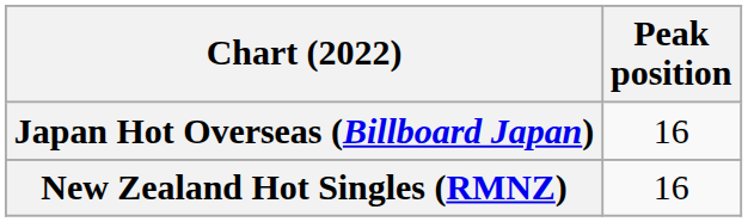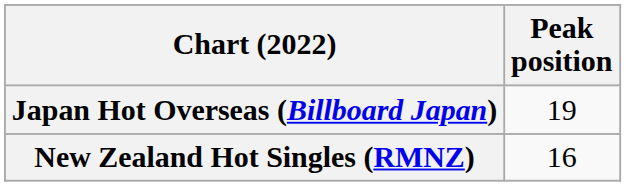Japan Hot Overseas (Billboard Japan) | Peak position: 16 -> 19
